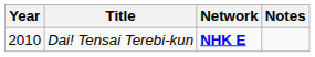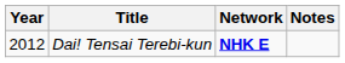Dai! Tensai Terebi-kun | Year: 2010 -> 2012
